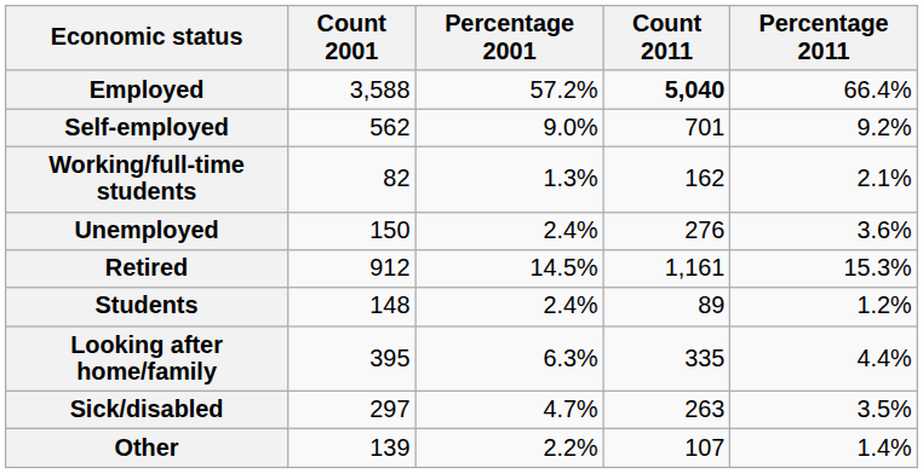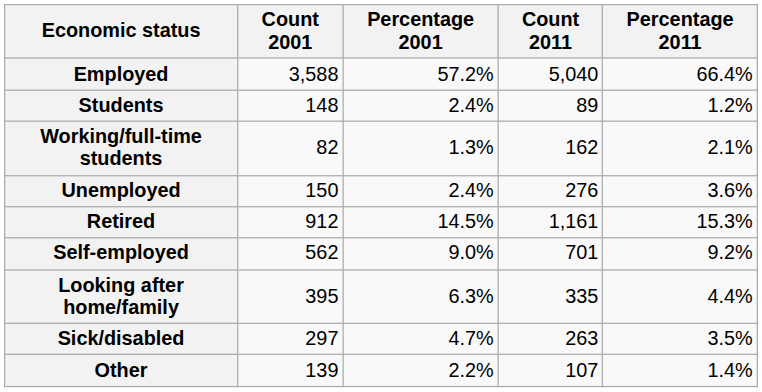Employed | Count 2011: bold -> normal
rows swapped: Self-employed <-> Students
